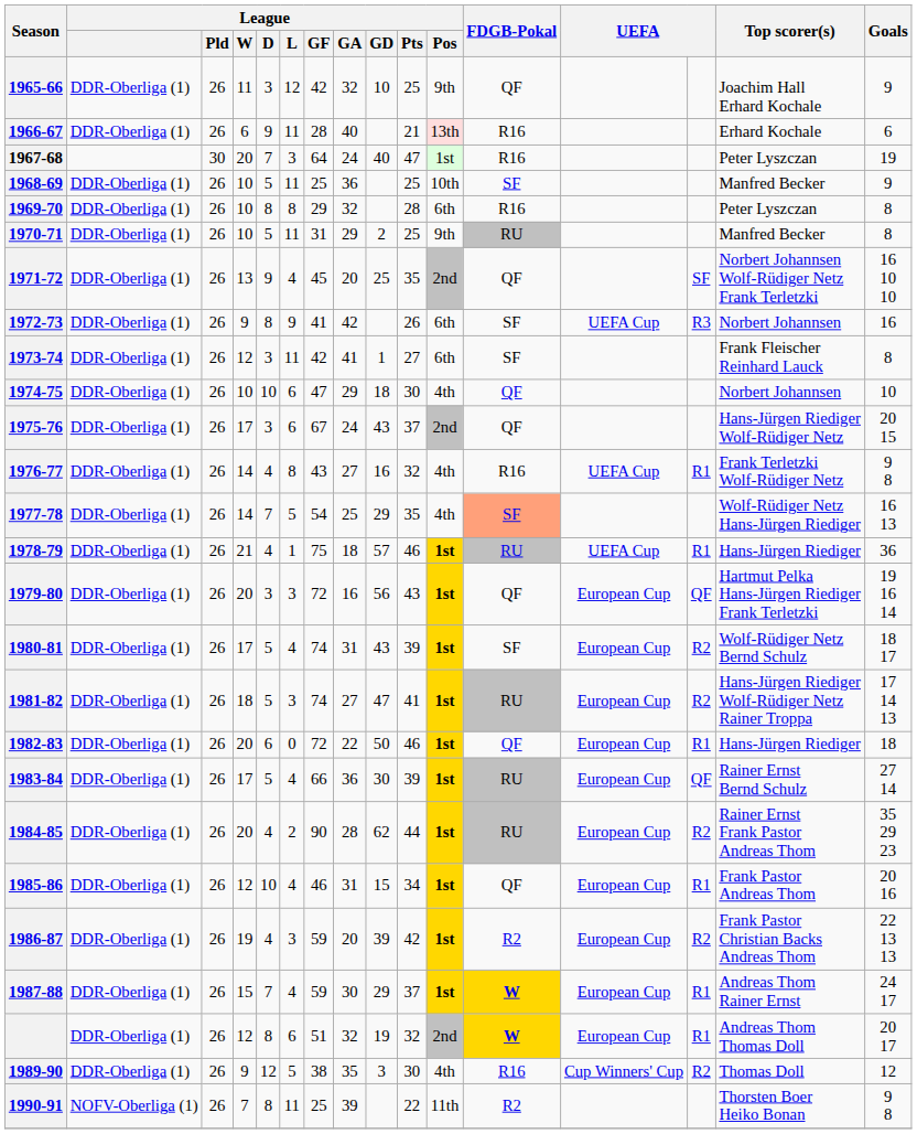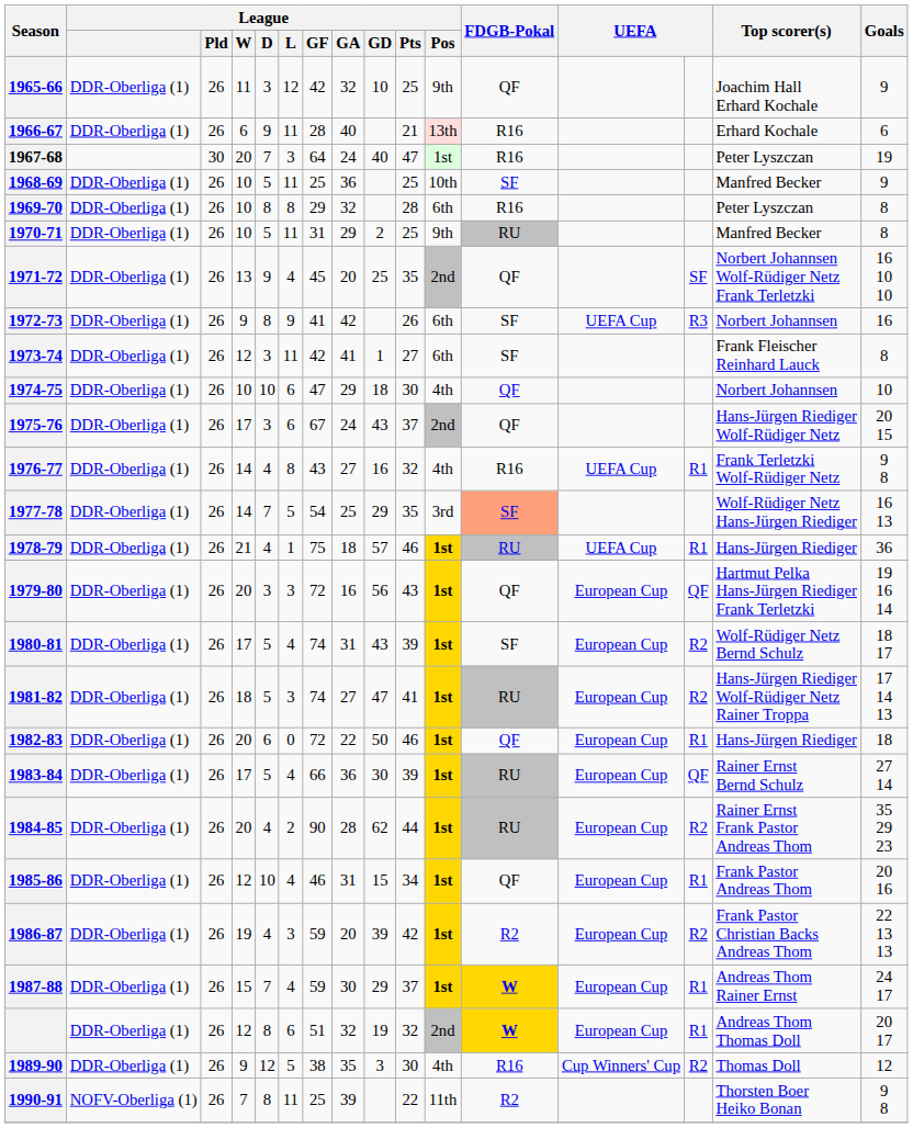1977-78 | League / Pos: 4th -> 3rd
